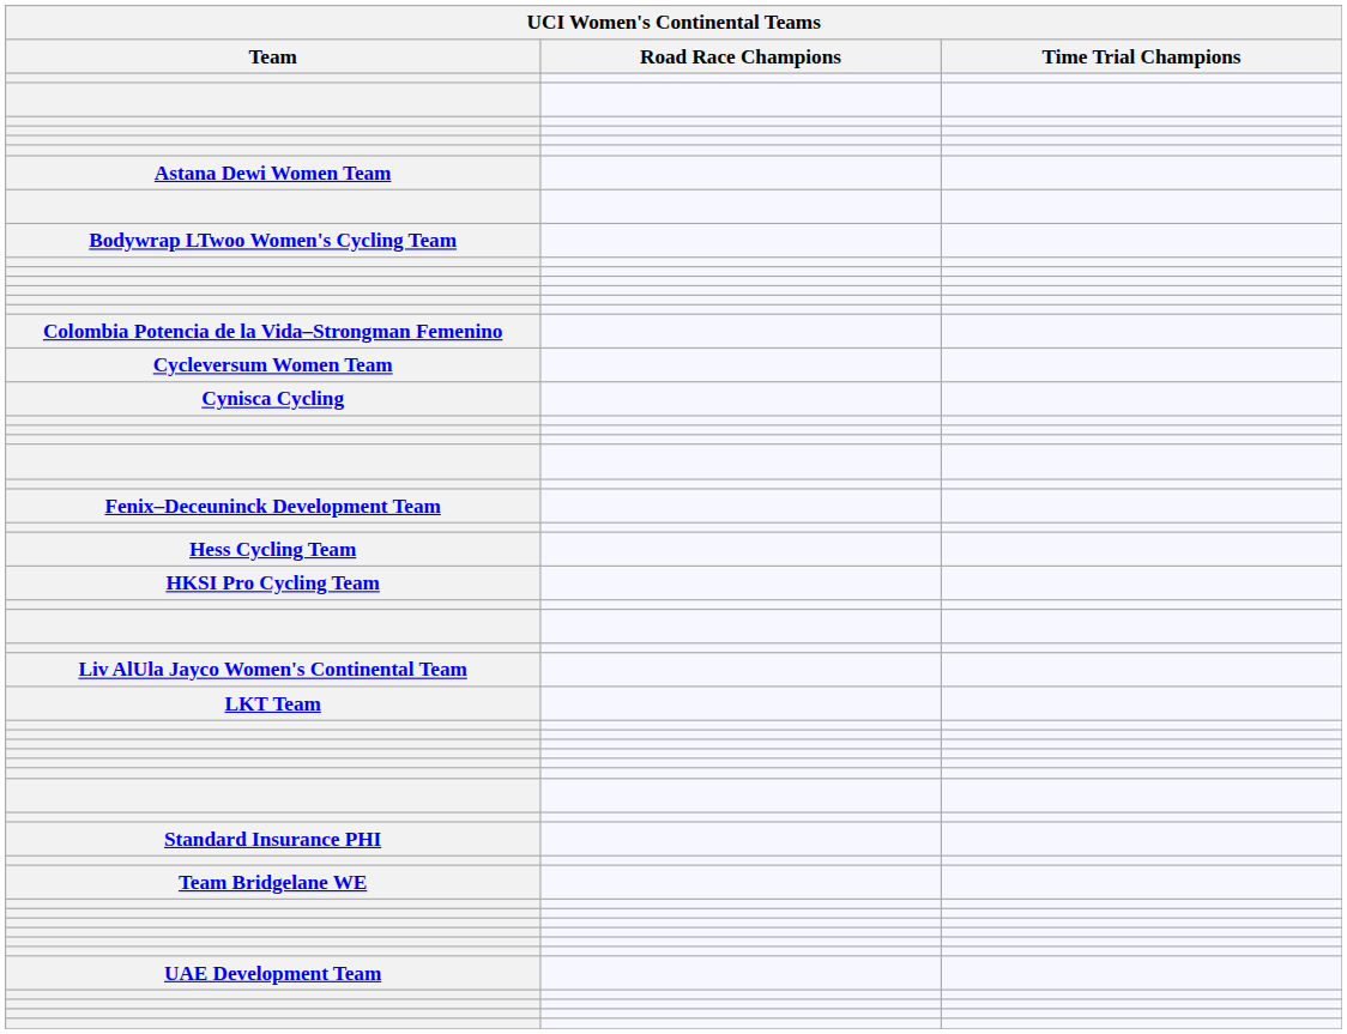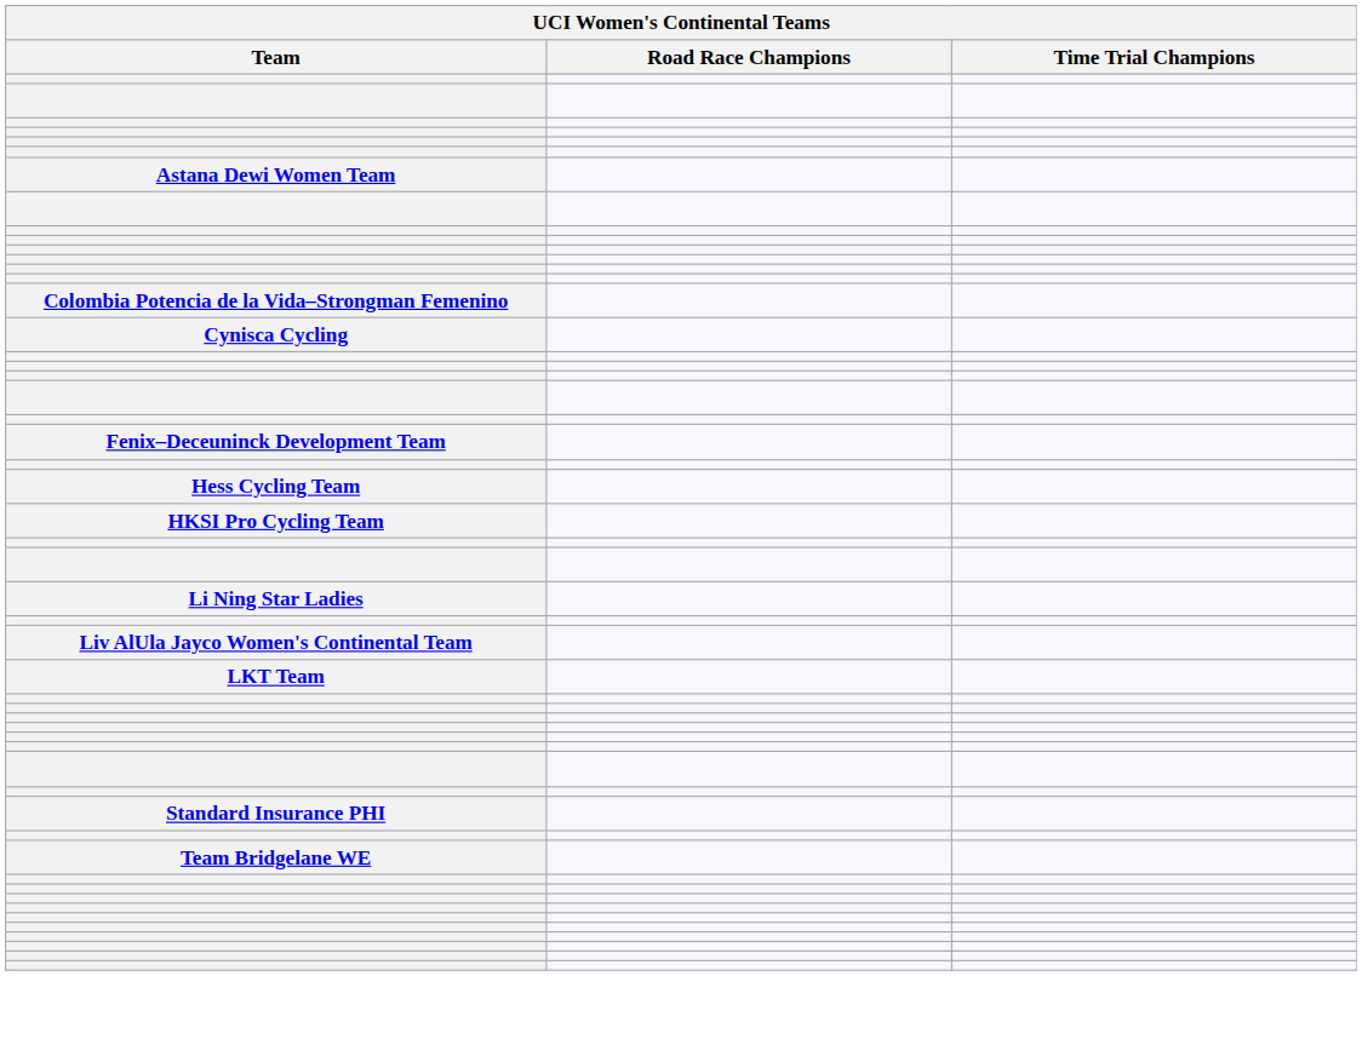- row: Bodywrap LTwoo Women's Cycling Team
- row: Cycleversum Women Team
+ row: Li Ning Star Ladies
- row: UAE Development Team
